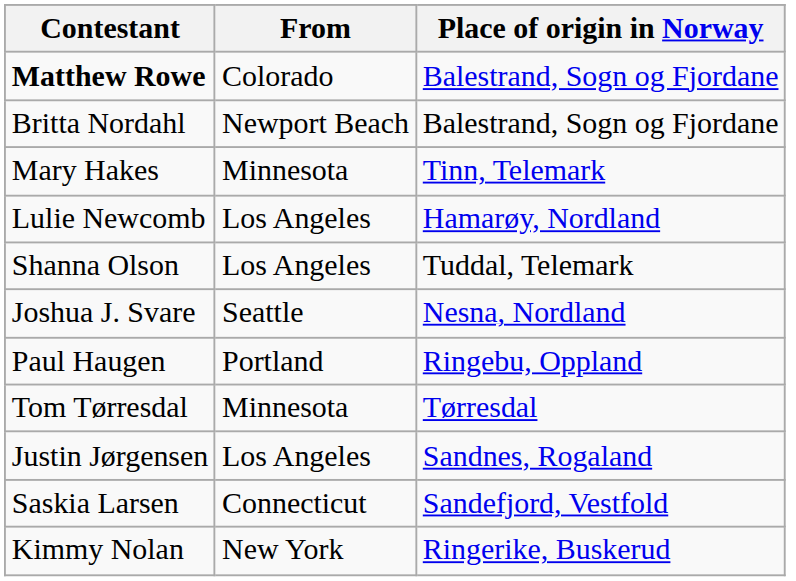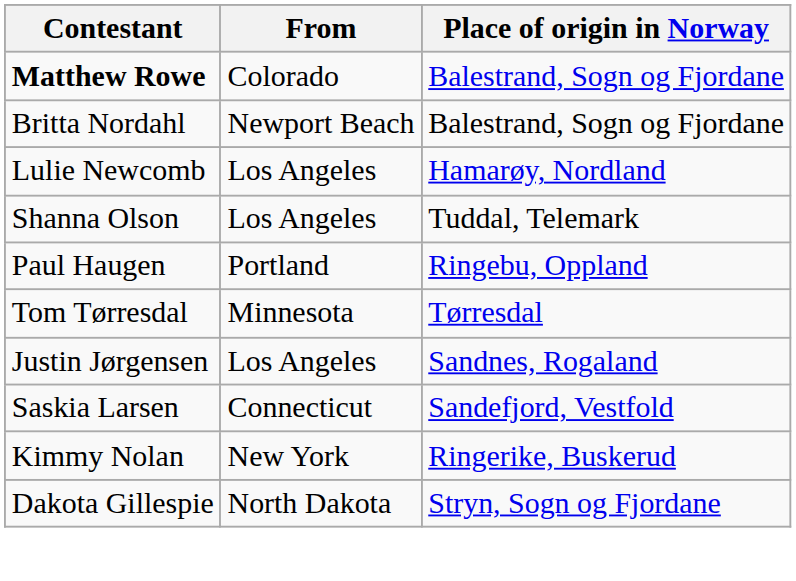- row: Mary Hakes | Minnesota | Tinn, Telemark
- row: Joshua J. Svare | Seattle | Nesna, Nordland
+ row: Dakota Gillespie | North Dakota | Stryn, Sogn og Fjordane
